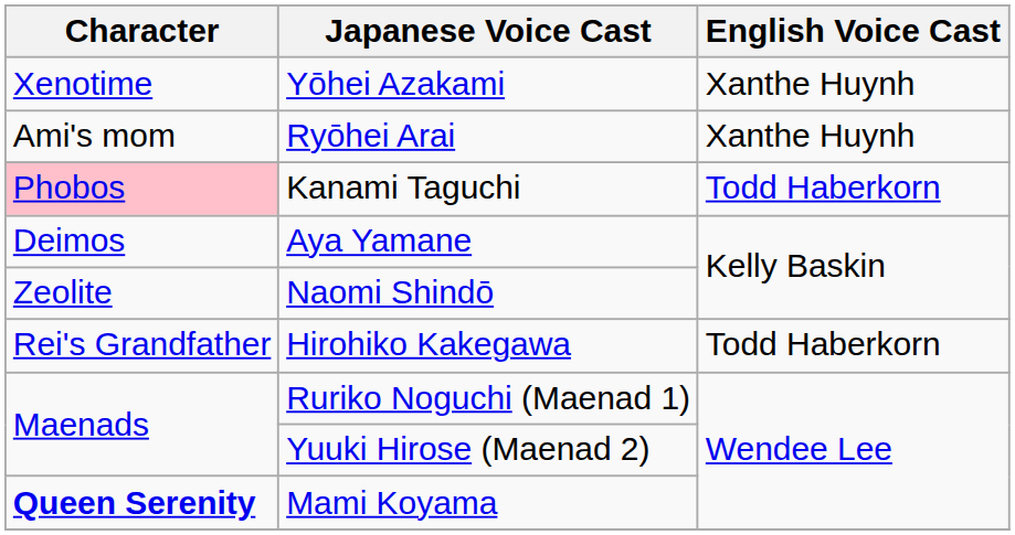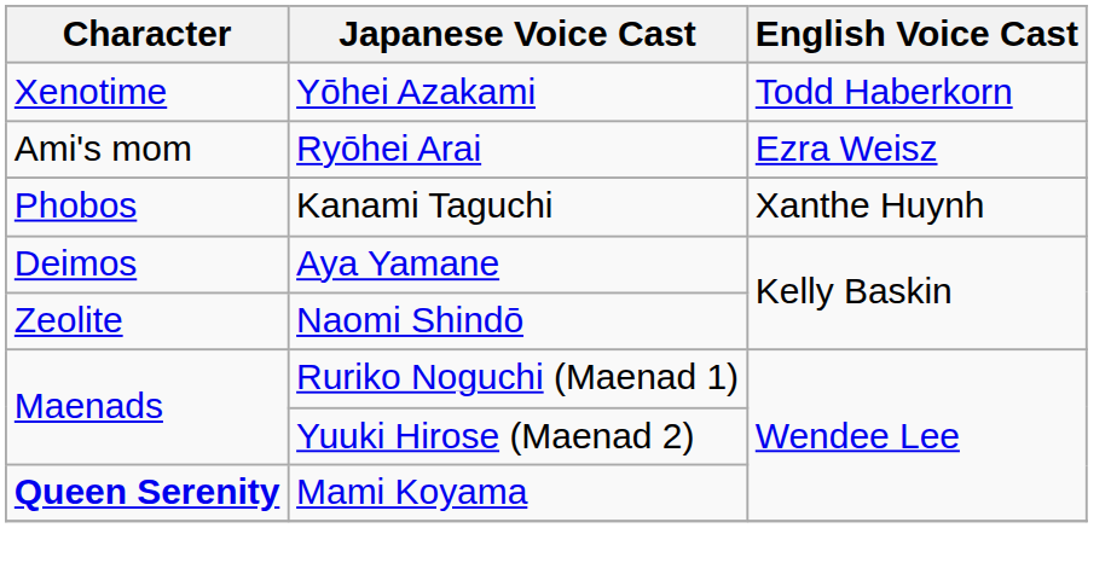Yōhei Azakami | English Voice Cast: Xanthe Huynh -> Todd Haberkorn
Ryōhei Arai | English Voice Cast: Xanthe Huynh -> Ezra Weisz
Kanami Taguchi | Character: pink background -> no background
Kanami Taguchi | English Voice Cast: Todd Haberkorn -> Xanthe Huynh
- row: Rei's Grandfather | Hirohiko Kakegawa | Todd Haberkorn
